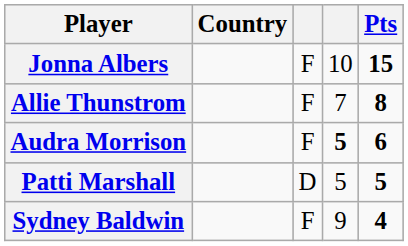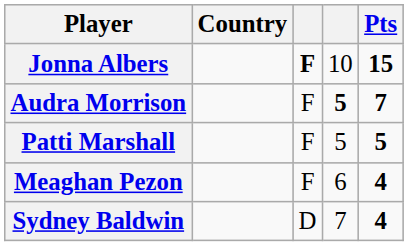Jonna Albers | column 3: normal -> bold
- row: Allie Thunstrom | F | 7 | 8
Audra Morrison | Pts: 6 -> 7
Patti Marshall | column 3: D -> F
+ row: Meaghan Pezon | F | 6 | 4
Sydney Baldwin | column 3: F -> D
Sydney Baldwin | column 4: 9 -> 7
